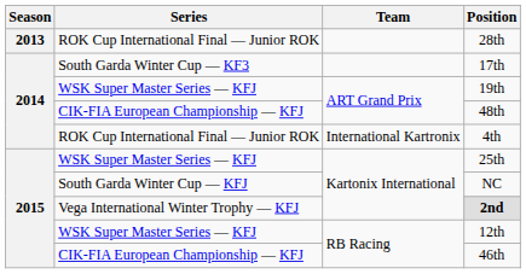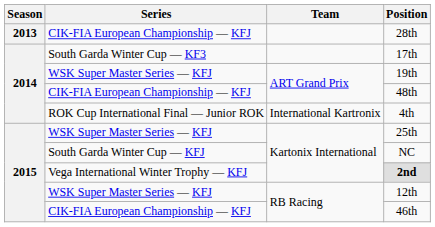28th | Series: ROK Cup International Final — Junior ROK -> CIK-FIA European Championship — KFJ
